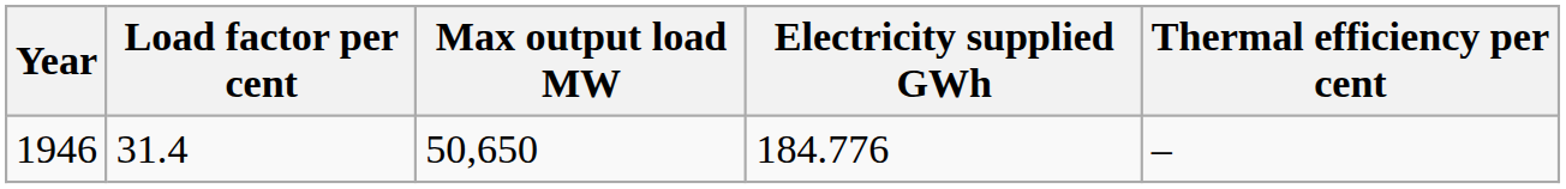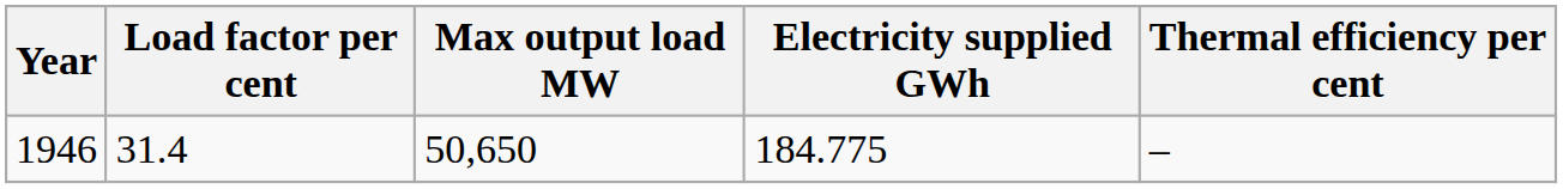1946 | Electricity supplied GWh: 184.776 -> 184.775
